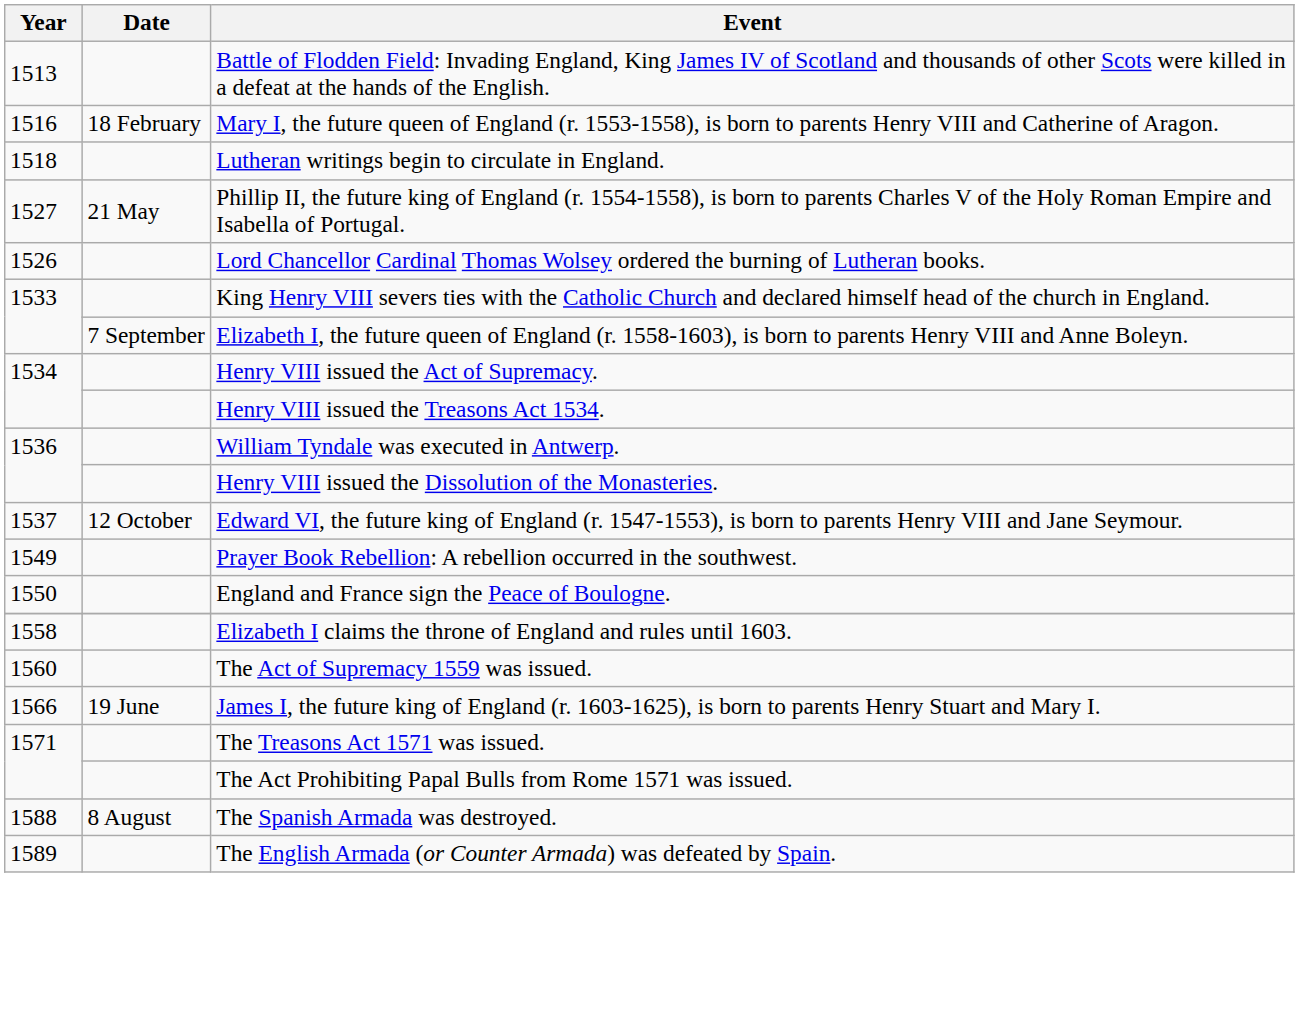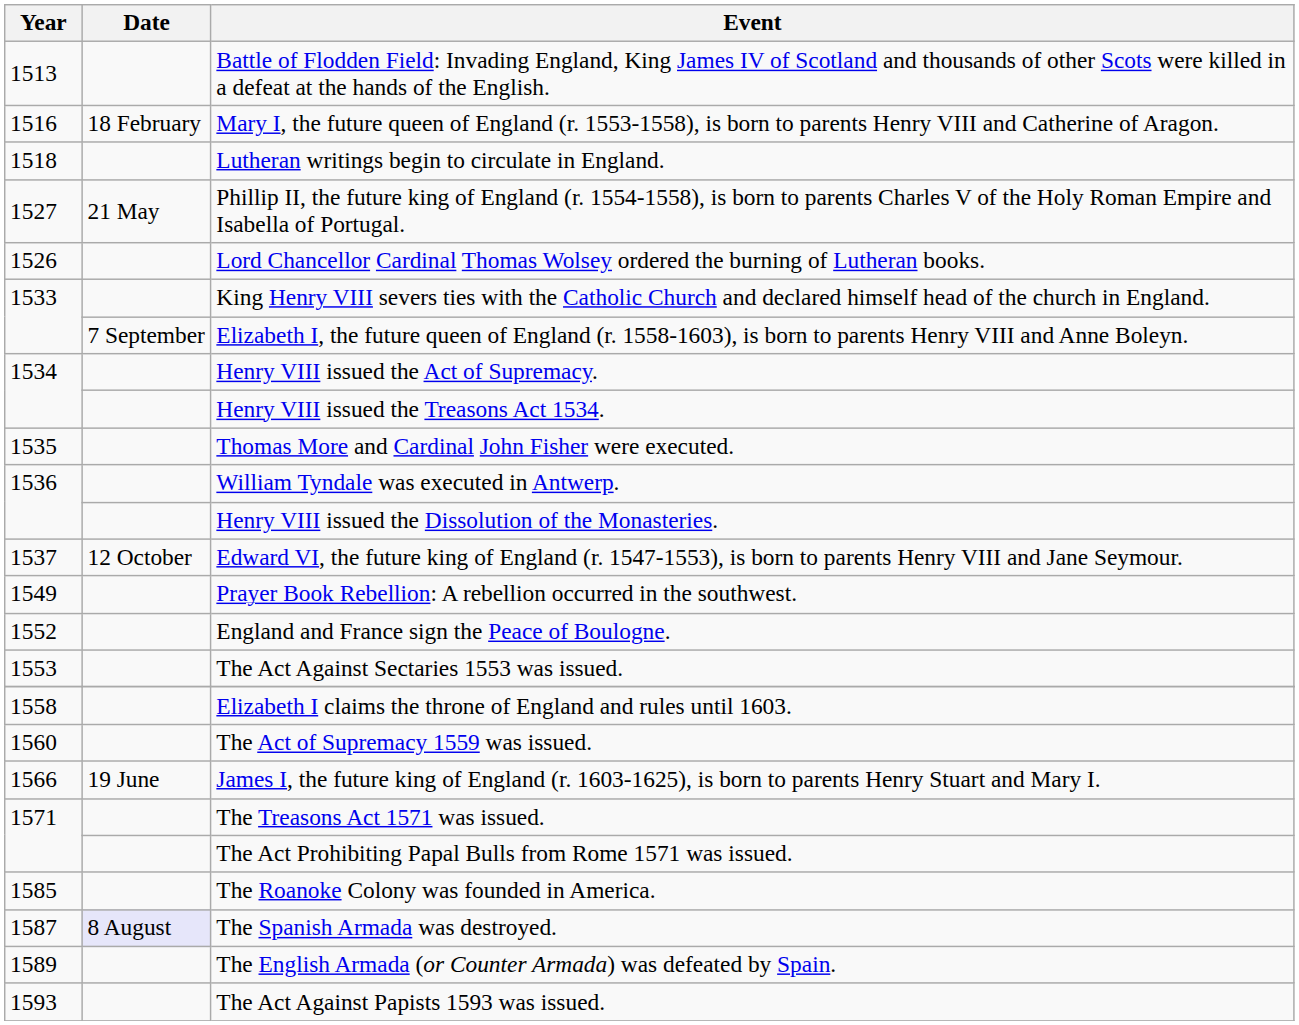+ row: 1535 | Thomas More and Cardinal John Fisher were executed.
England and France sign the Peace of Boulogne. | Year: 1550 -> 1552
+ row: 1553 | The Act Against Sectaries 1553 was issued.
+ row: 1585 | The Roanoke Colony was founded in America.
The Spanish Armada was destroyed. | Year: 1588 -> 1587
The Spanish Armada was destroyed. | Date: no background -> lavender background
+ row: 1593 | The Act Against Papists 1593 was issued.
